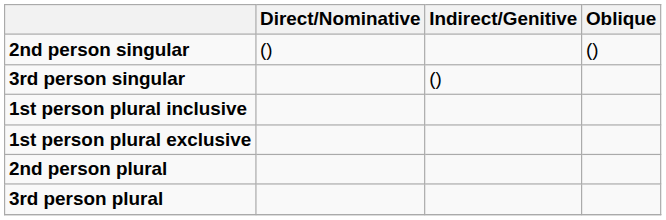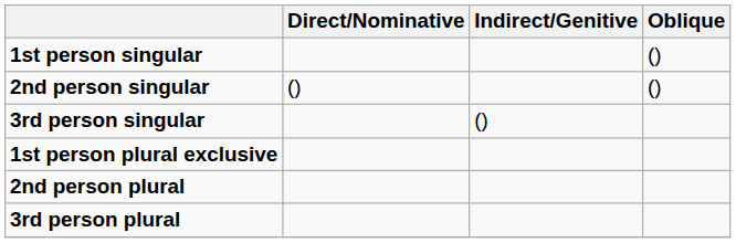+ row: 1st person singular | ()
- row: 1st person plural inclusive
